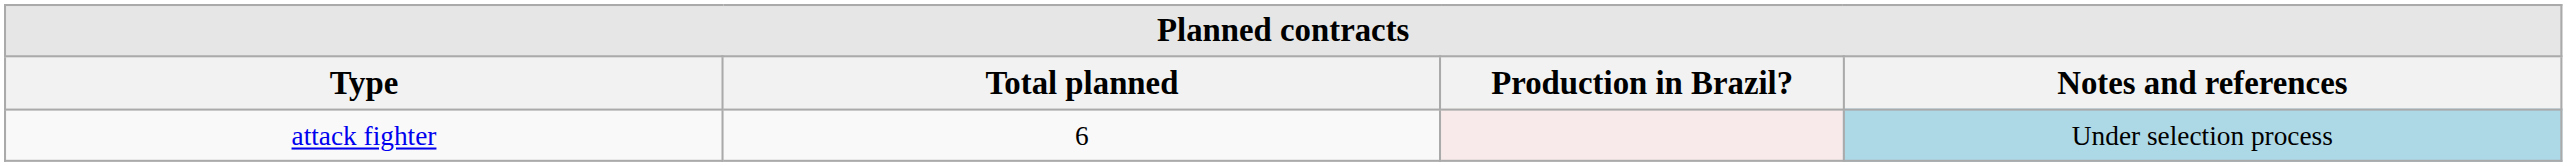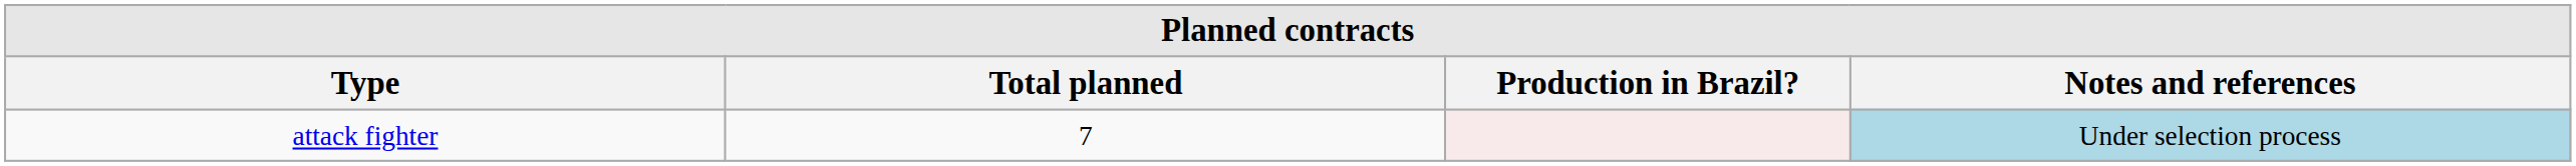attack fighter | Total planned: 6 -> 7
